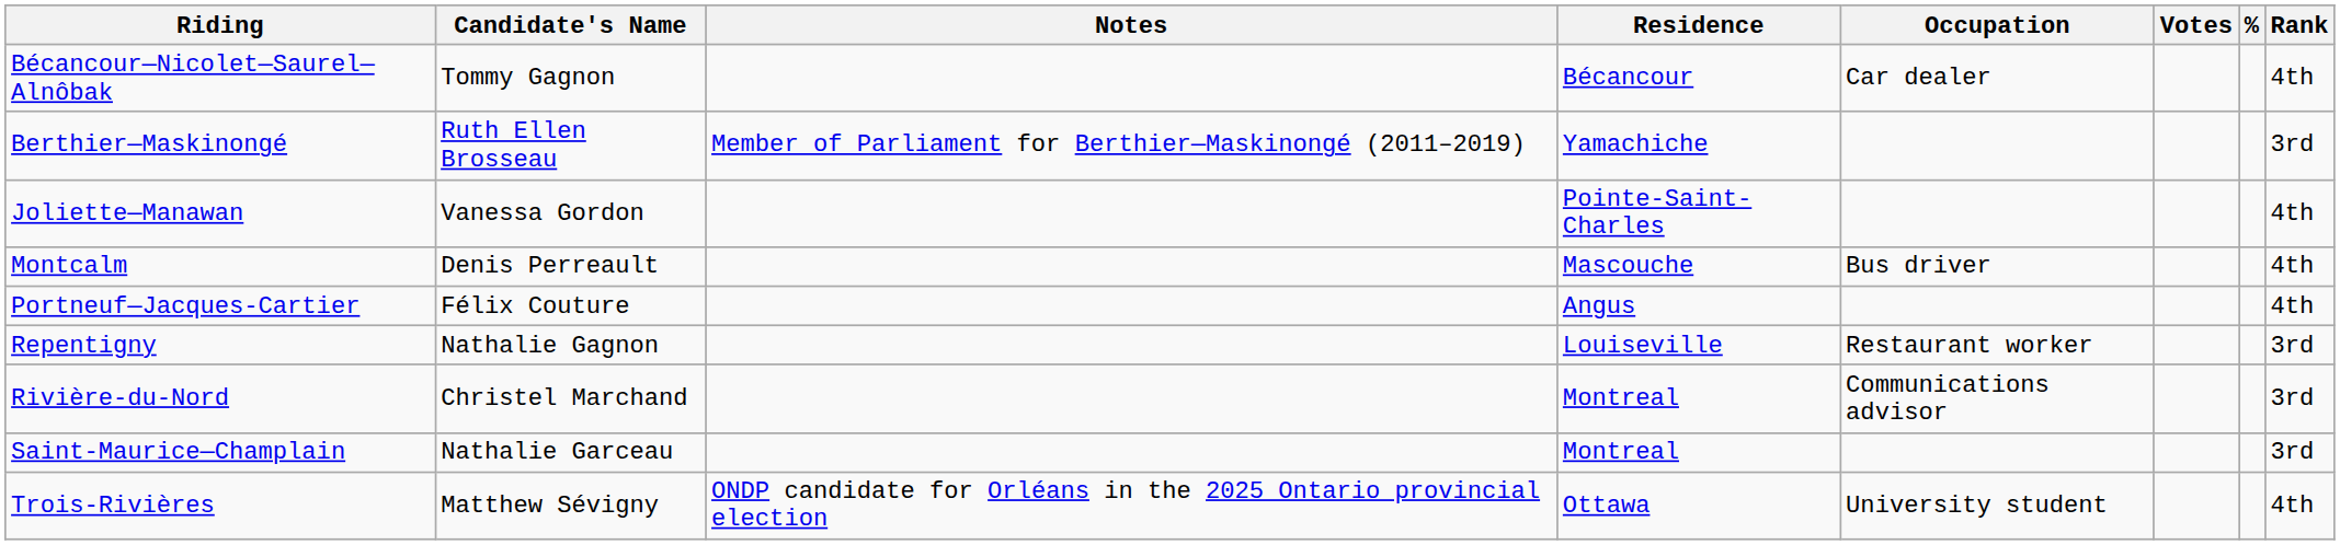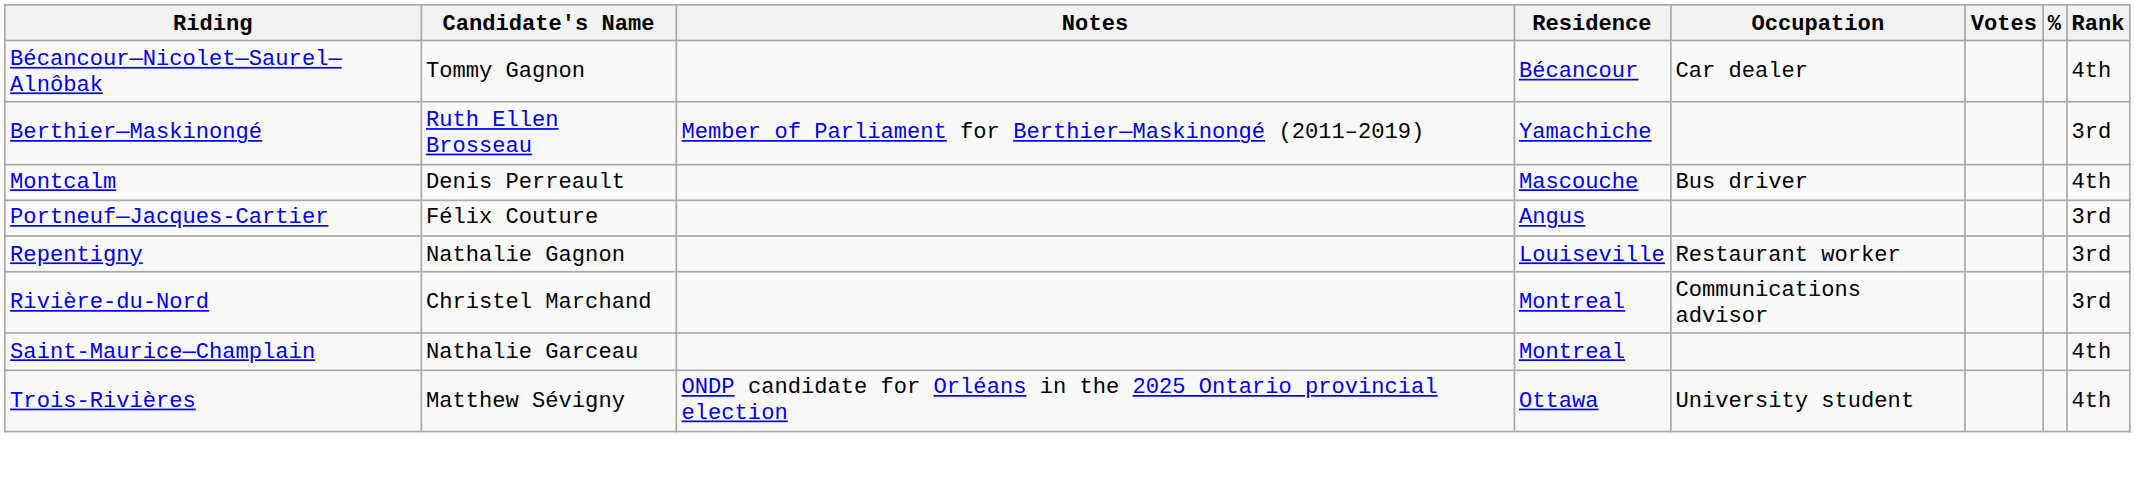- row: Joliette—Manawan | Vanessa Gordon | Pointe-Saint-Charles | 4th
Portneuf—Jacques-Cartier | Rank: 4th -> 3rd
Saint-Maurice—Champlain | Rank: 3rd -> 4th
